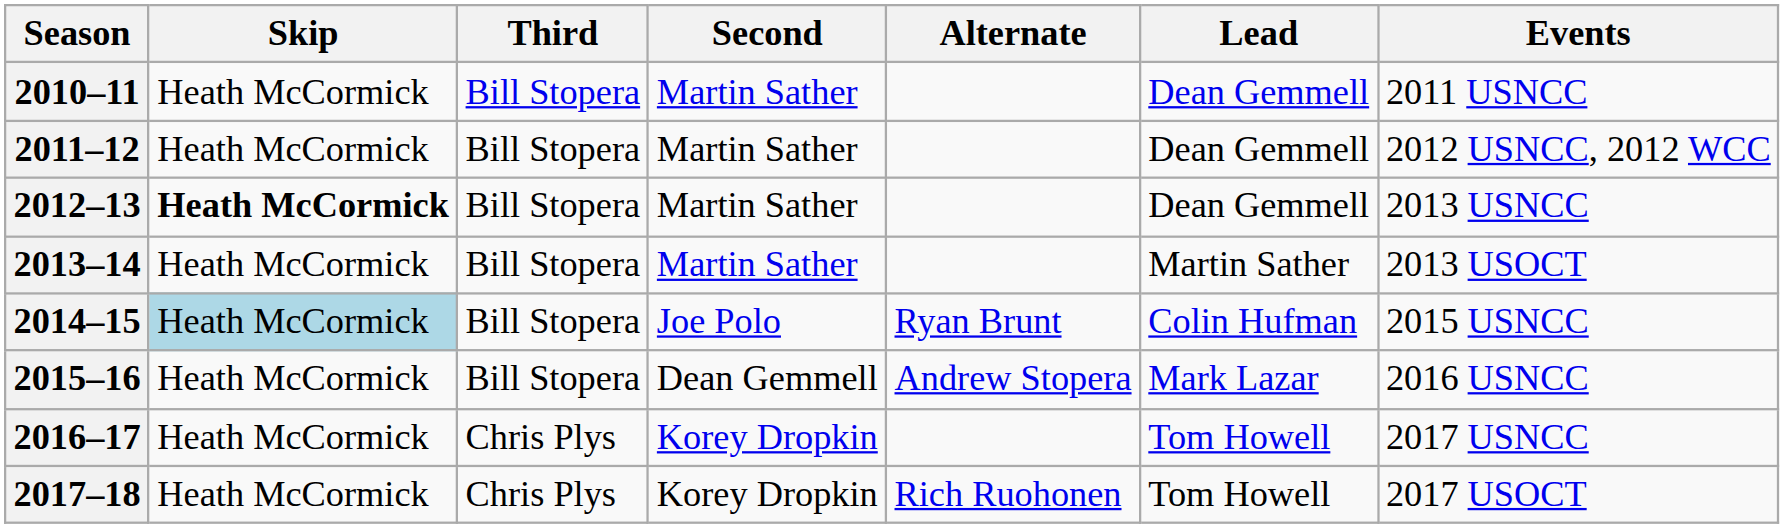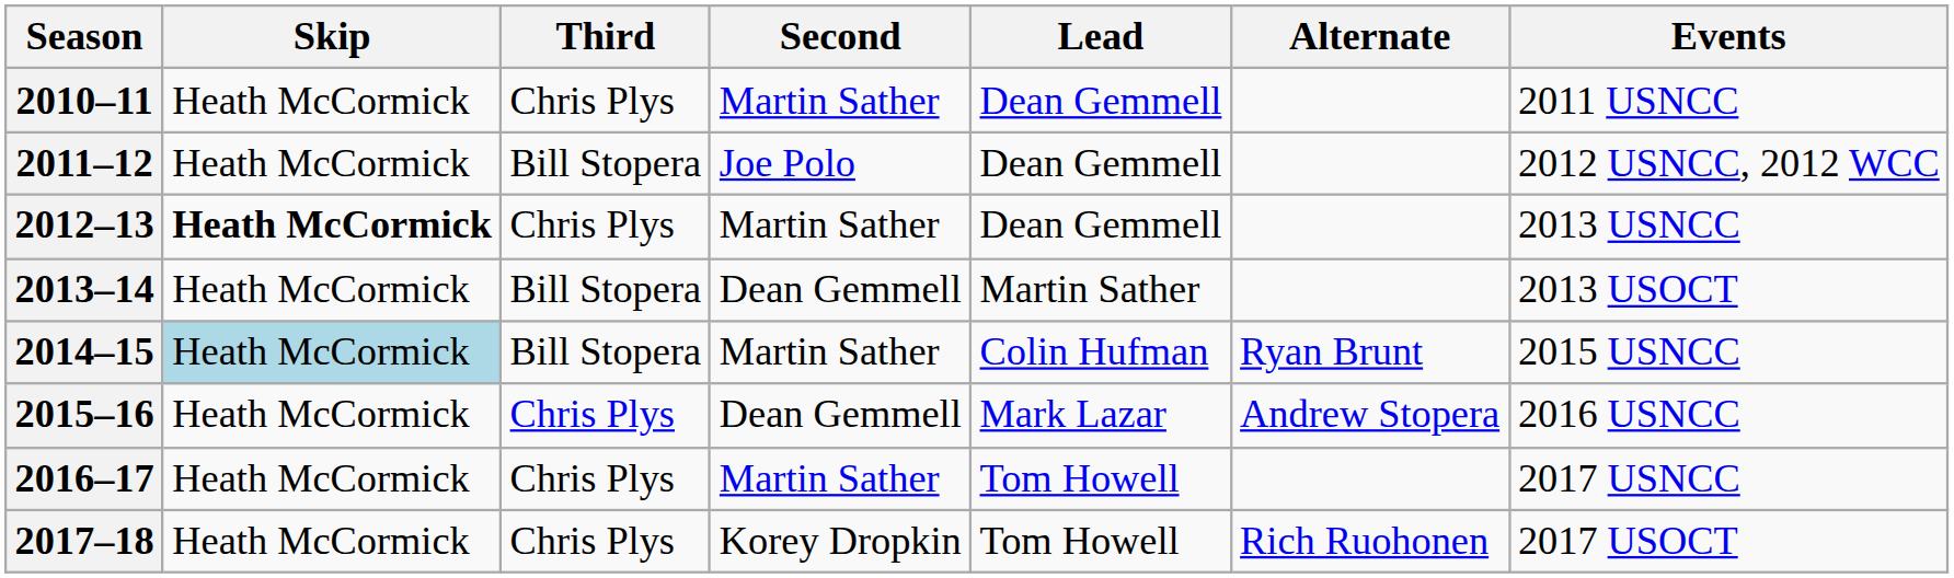columns swapped: Lead <-> Alternate
2010–11 | Third: Bill Stopera -> Chris Plys
2011–12 | Second: Martin Sather -> Joe Polo
2012–13 | Third: Bill Stopera -> Chris Plys
2013–14 | Second: Martin Sather -> Dean Gemmell
2014–15 | Second: Joe Polo -> Martin Sather
2015–16 | Third: Bill Stopera -> Chris Plys
2016–17 | Second: Korey Dropkin -> Martin Sather
